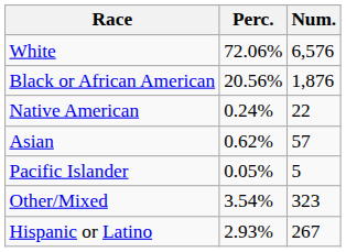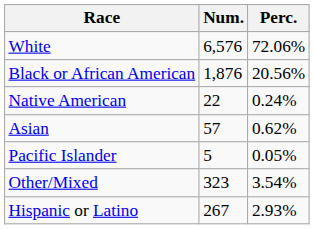columns swapped: Num. <-> Perc.
